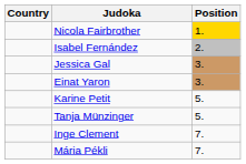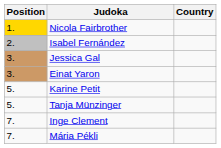columns swapped: Position <-> Country
